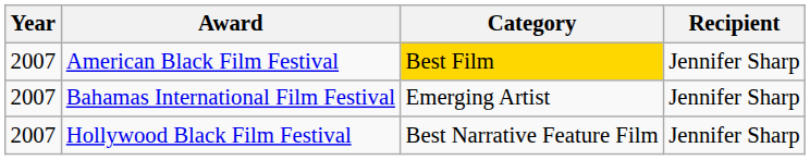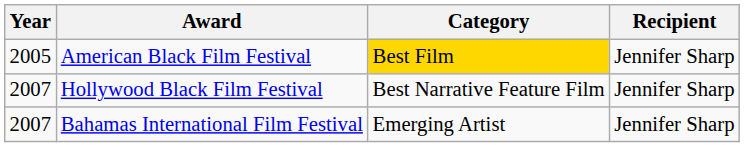American Black Film Festival | Year: 2007 -> 2005
rows swapped: Bahamas International Film Festival <-> Hollywood Black Film Festival
